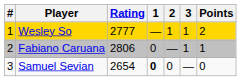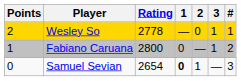columns swapped: # <-> Points
Wesley So | Rating: 2777 -> 2778
Wesley So | 2: 1 -> 0
Fabiano Caruana | Rating: 2806 -> 2800
Samuel Sevian | 2: 0 -> 1
